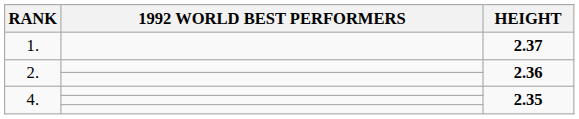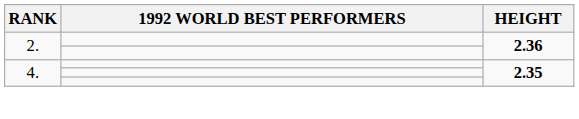- row: 1. | 2.37
